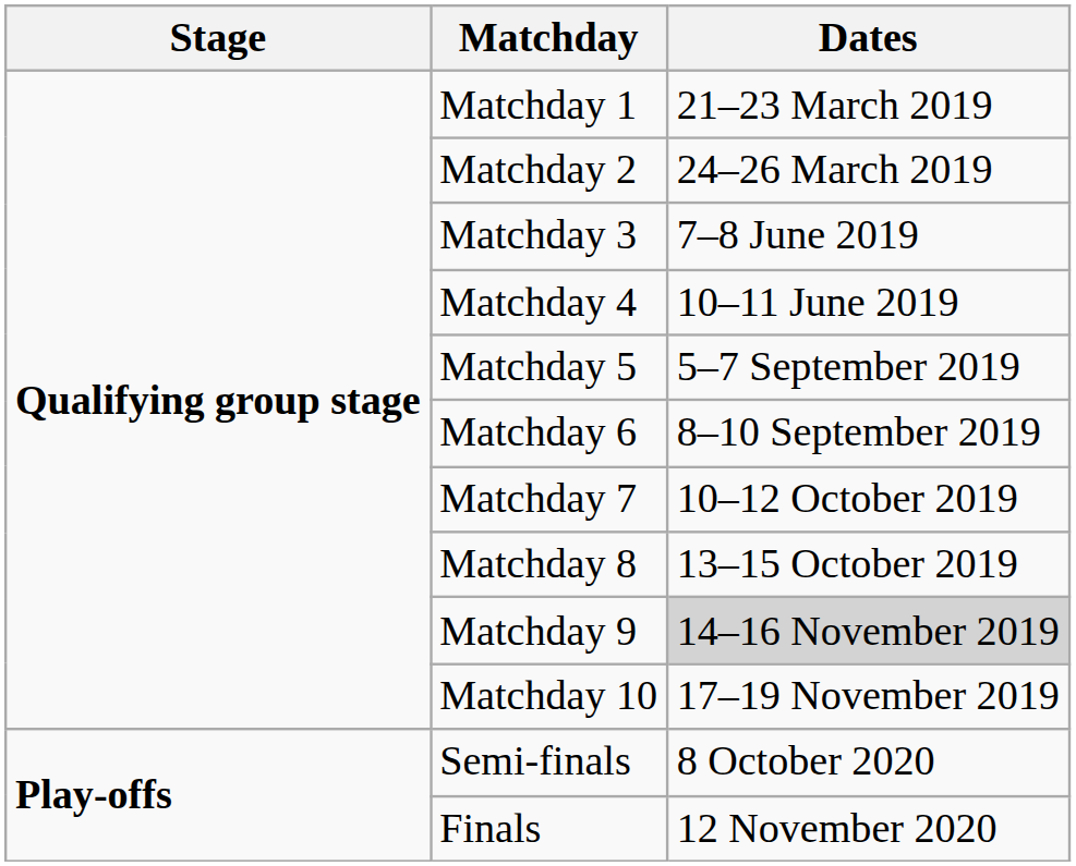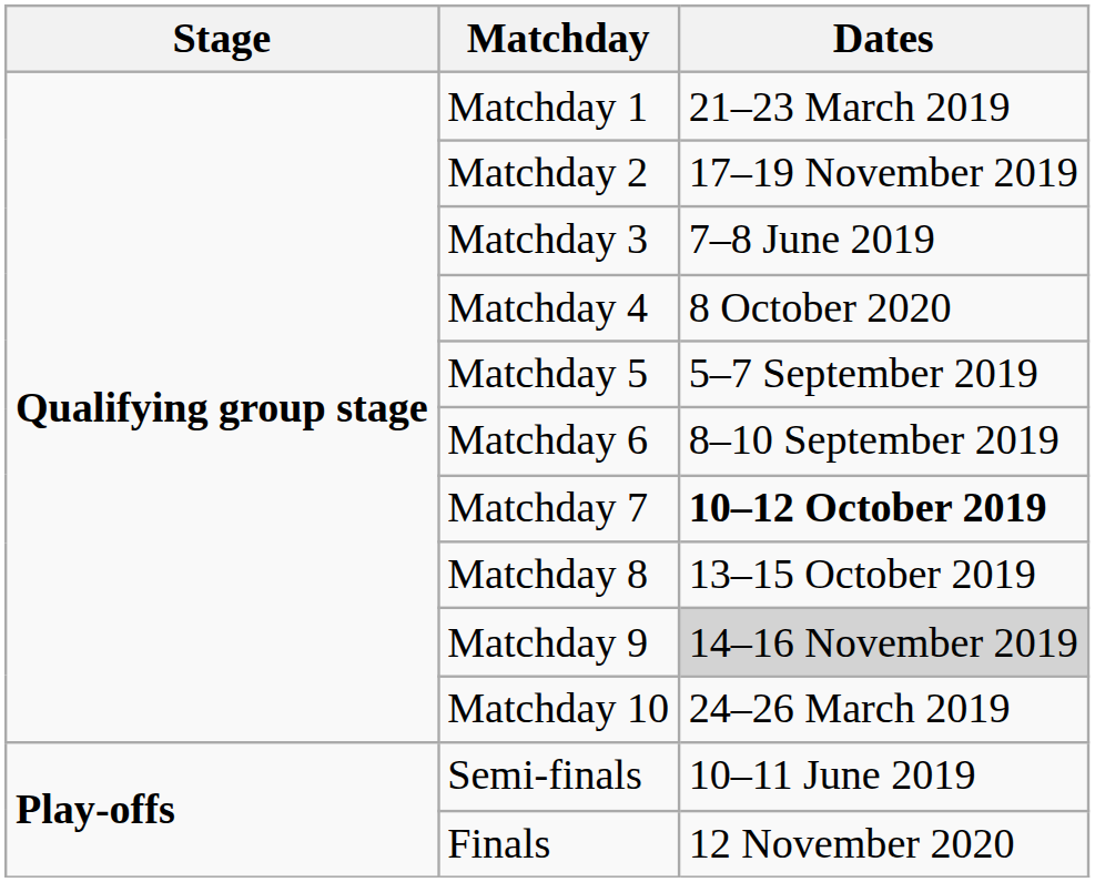Matchday 2 | Dates: 24–26 March 2019 -> 17–19 November 2019
Matchday 4 | Dates: 10–11 June 2019 -> 8 October 2020
Matchday 7 | Dates: normal -> bold
Matchday 10 | Dates: 17–19 November 2019 -> 24–26 March 2019
Semi-finals | Dates: 8 October 2020 -> 10–11 June 2019
